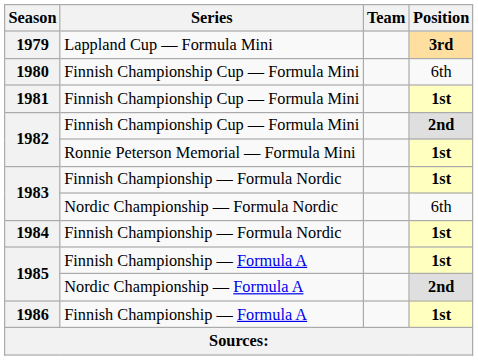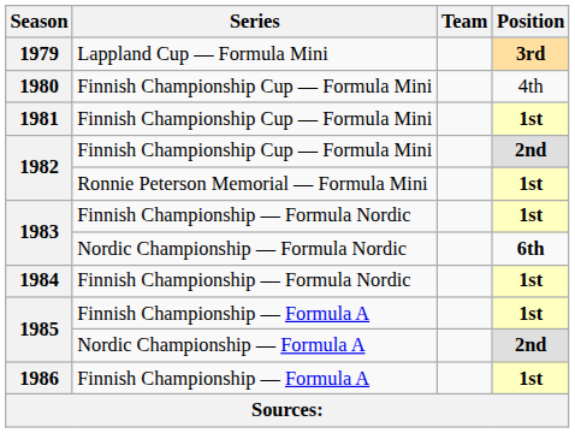1980 | Position: 6th -> 4th
1983 / Nordic Championship — Formula Nordic | Position: normal -> bold
